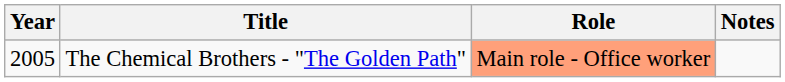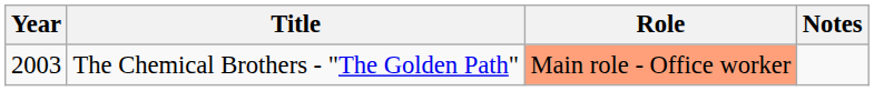The Chemical Brothers - "The Golden Path" | Year: 2005 -> 2003
